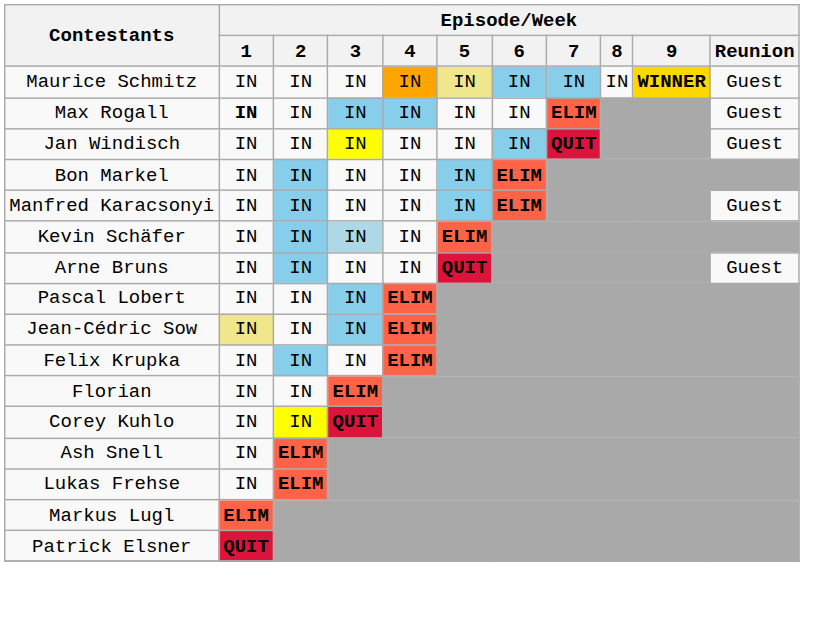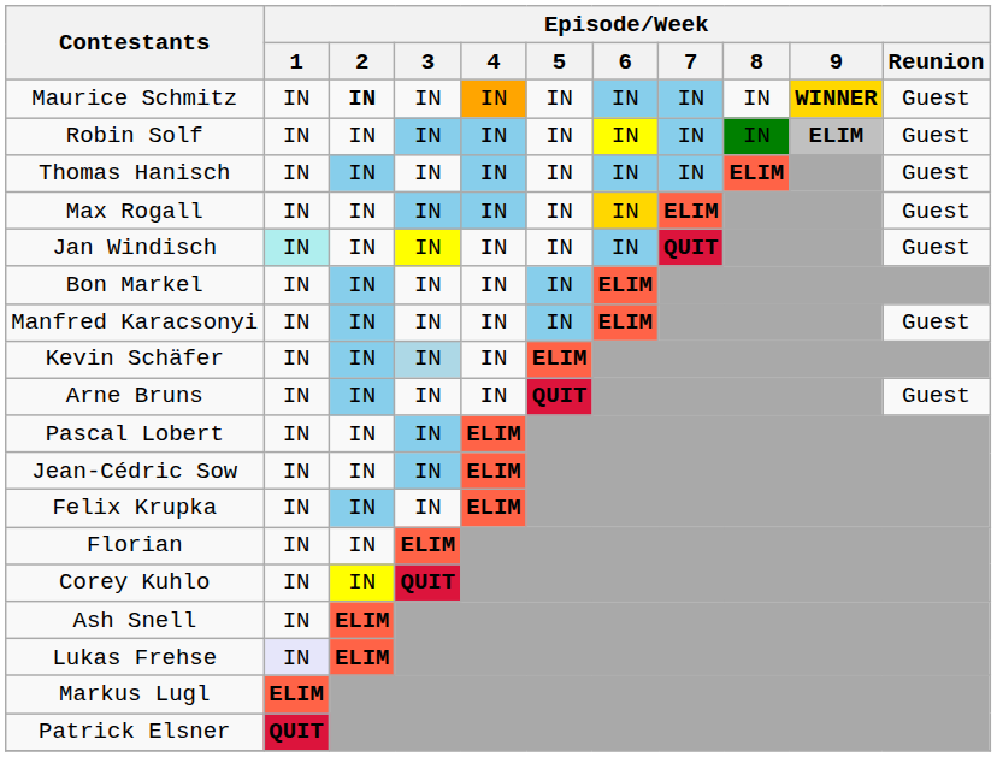Maurice Schmitz | Episode/Week / 2: normal -> bold
Maurice Schmitz | Episode/Week / 5: khaki background -> no background
+ row: Robin Solf | IN | IN | IN | IN | IN | IN | IN | IN | ELIM | Guest
+ row: Thomas Hanisch | IN | IN | IN | IN | IN | IN | IN | ELIM | Guest
Max Rogall | Episode/Week / 1: bold -> normal
Max Rogall | Episode/Week / 6: no background -> gold background
Jan Windisch | Episode/Week / 1: no background -> paleturquoise background
Jean-Cédric Sow | Episode/Week / 1: khaki background -> no background
Lukas Frehse | Episode/Week / 1: no background -> lavender background
